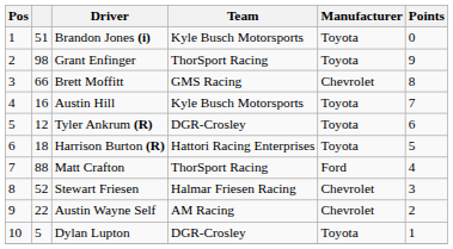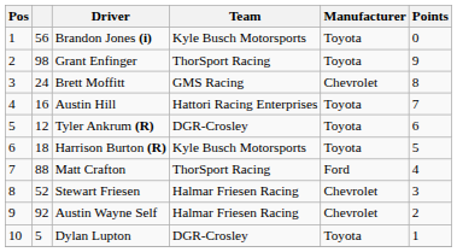Brandon Jones (i) | column 2: 51 -> 56
Brett Moffitt | column 2: 66 -> 24
Austin Hill | Team: Kyle Busch Motorsports -> Hattori Racing Enterprises
Harrison Burton (R) | Team: Hattori Racing Enterprises -> Kyle Busch Motorsports
Austin Wayne Self | column 2: 22 -> 92
Austin Wayne Self | Team: AM Racing -> Halmar Friesen Racing
